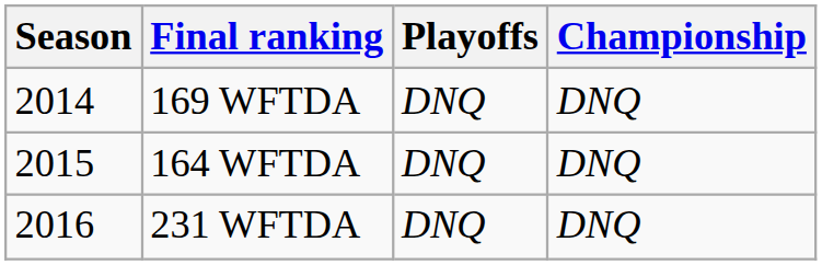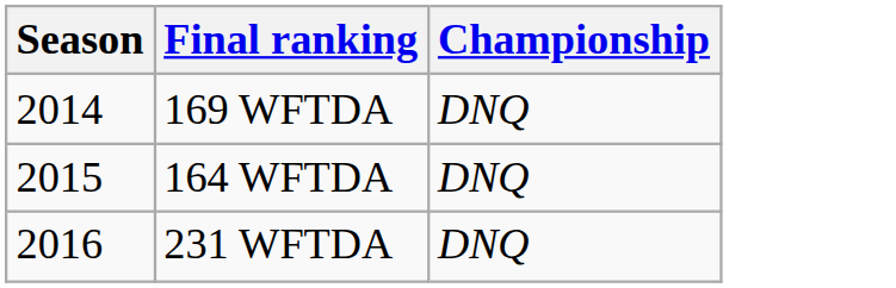- column: Playoffs | DNQ | DNQ | DNQ
